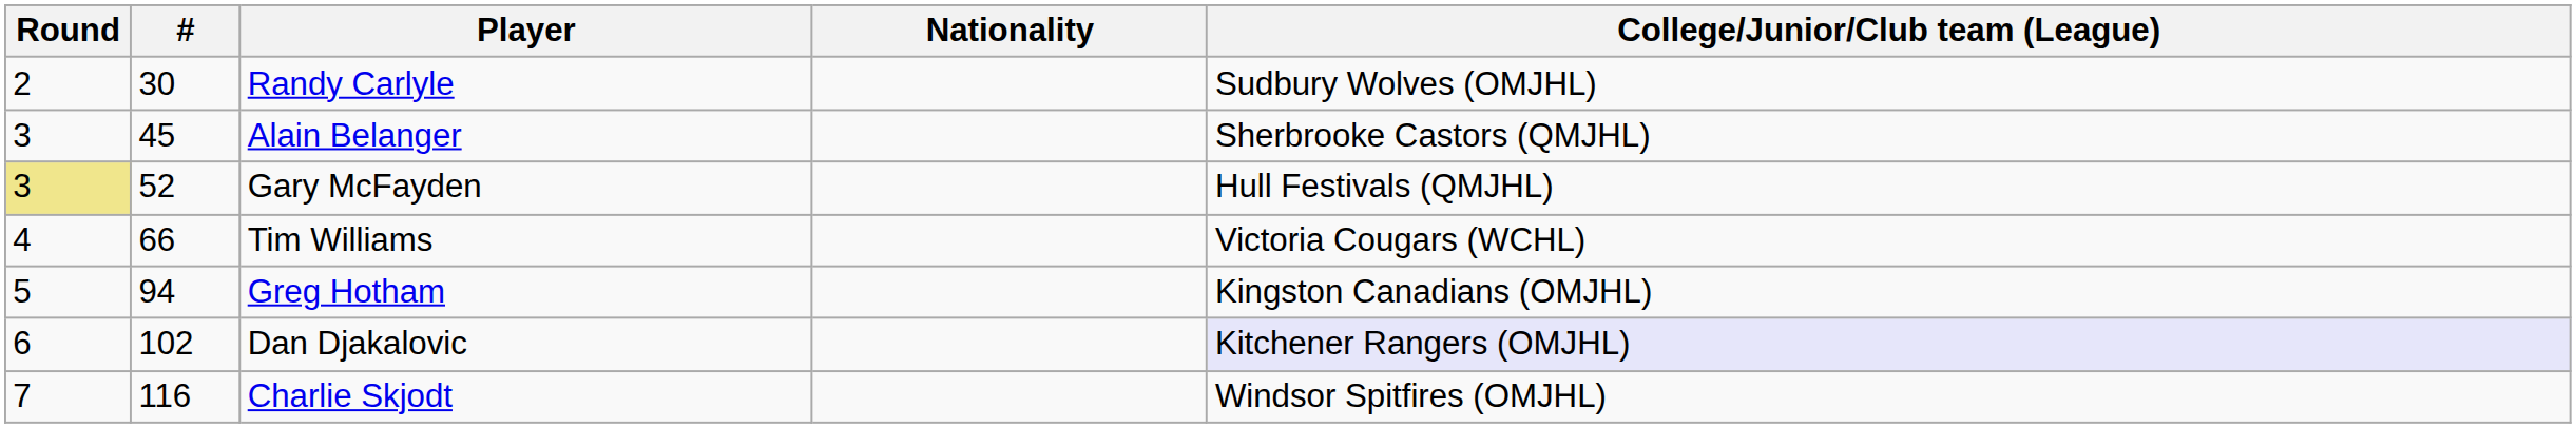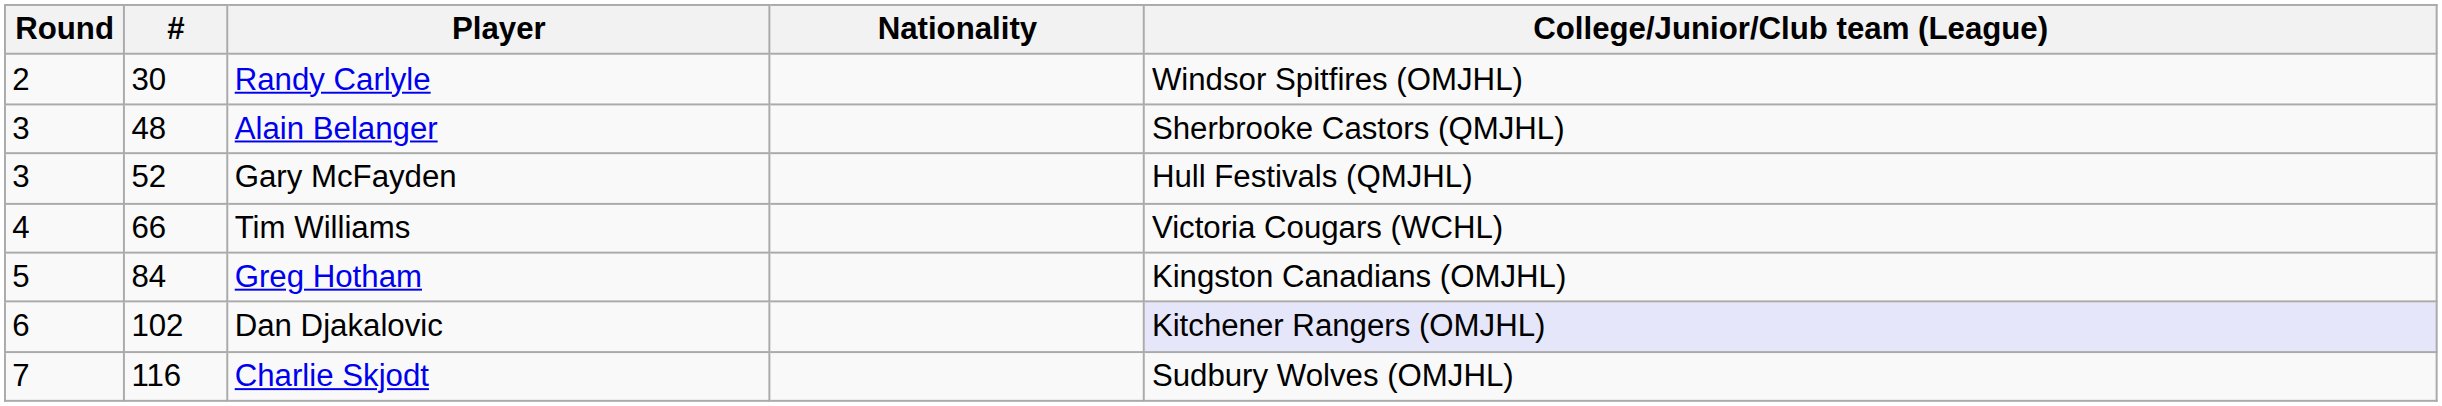Randy Carlyle | College/Junior/Club team (League): Sudbury Wolves (OMJHL) -> Windsor Spitfires (OMJHL)
Alain Belanger | #: 45 -> 48
Gary McFayden | Round: khaki background -> no background
Greg Hotham | #: 94 -> 84
Charlie Skjodt | College/Junior/Club team (League): Windsor Spitfires (OMJHL) -> Sudbury Wolves (OMJHL)
